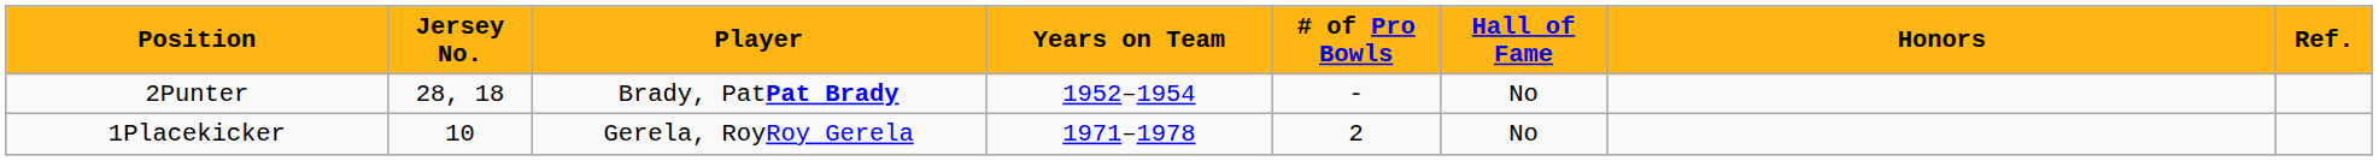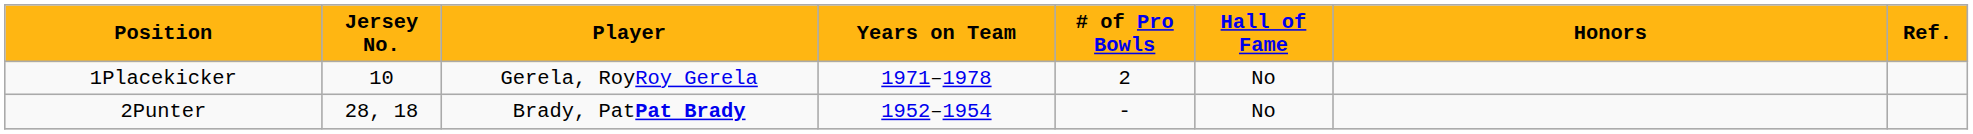rows swapped: 1Placekicker <-> 2Punter
